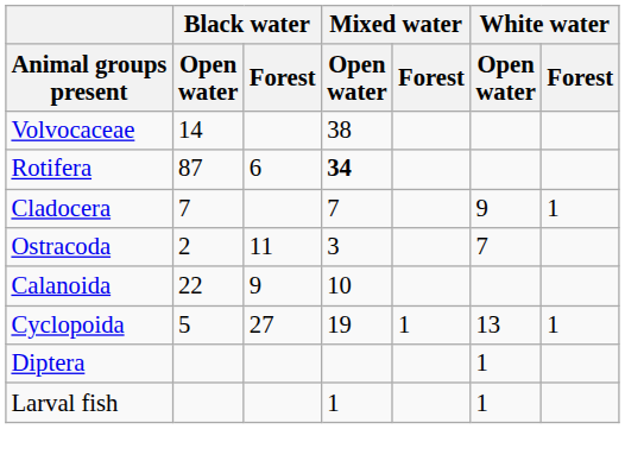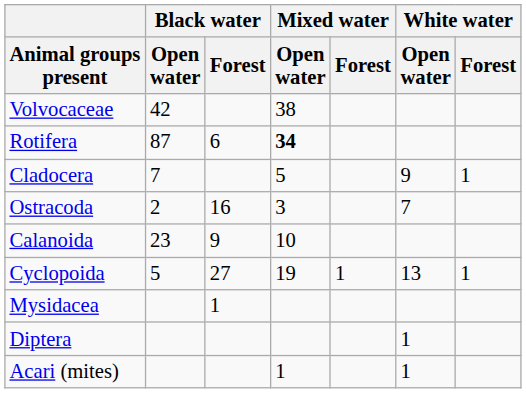Volvocaceae | Black water / Open water: 14 -> 42
Cladocera | Mixed water / Open water: 7 -> 5
Ostracoda | Black water / Forest: 11 -> 16
Calanoida | Black water / Open water: 22 -> 23
+ row: Mysidacea | 1
+ row: Acari (mites) | 1 | 1
- row: Larval fish | 1 | 1
